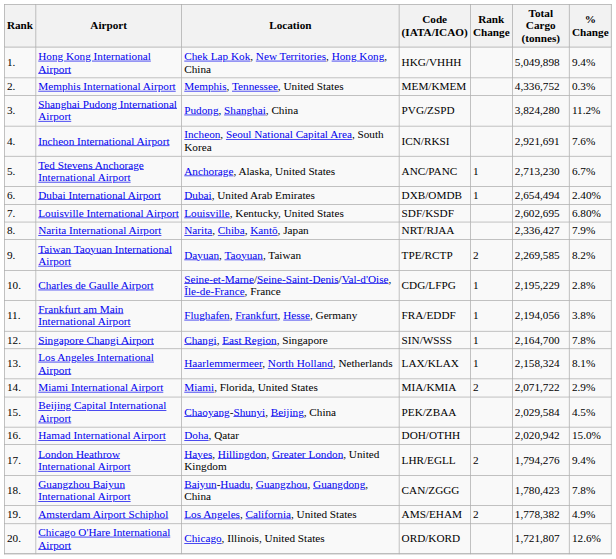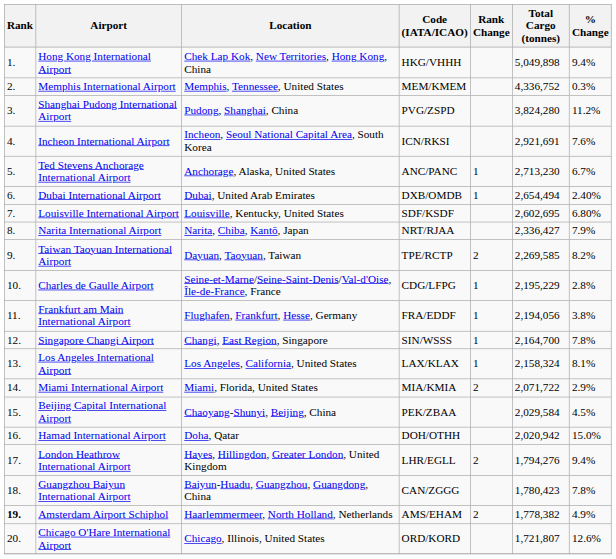Los Angeles International Airport | Location: Haarlemmermeer, North Holland, Netherlands -> Los Angeles, California, United States
Amsterdam Airport Schiphol | Rank: normal -> bold
Amsterdam Airport Schiphol | Location: Los Angeles, California, United States -> Haarlemmermeer, North Holland, Netherlands
